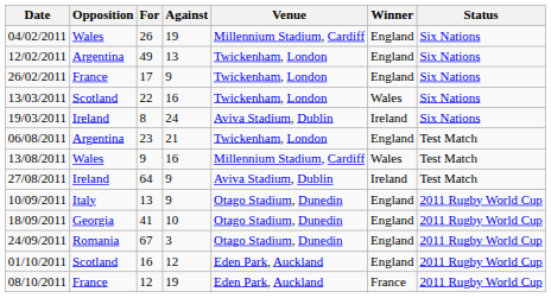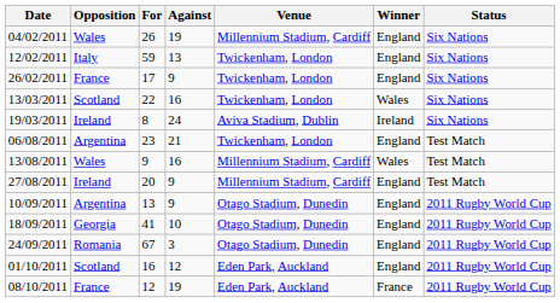12/02/2011 | Opposition: Argentina -> Italy
12/02/2011 | For: 49 -> 59
27/08/2011 | For: 64 -> 20
27/08/2011 | Venue: Aviva Stadium, Dublin -> Millennium Stadium, Cardiff
27/08/2011 | Winner: Ireland -> England
10/09/2011 | Opposition: Italy -> Argentina
